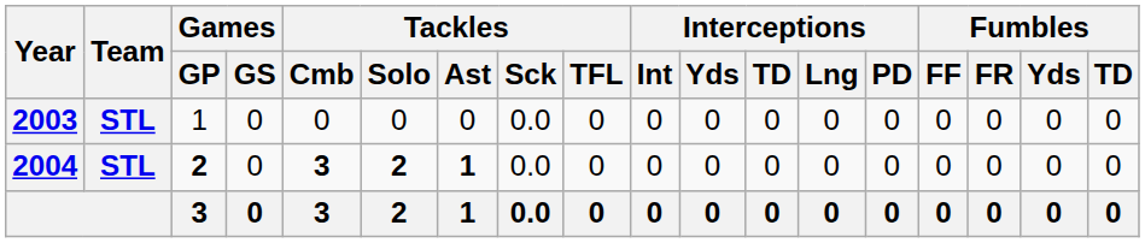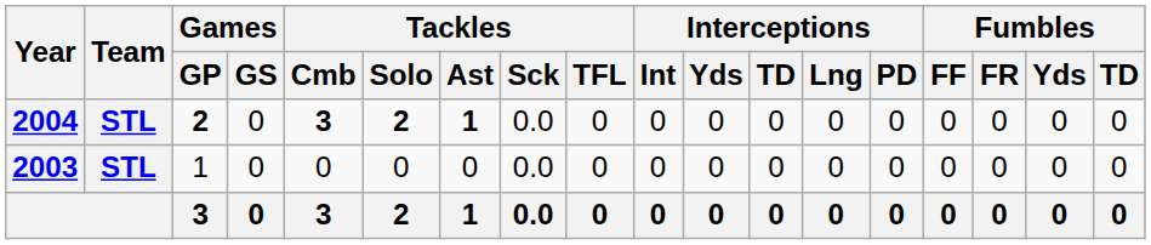rows swapped: 2003 <-> 2004
